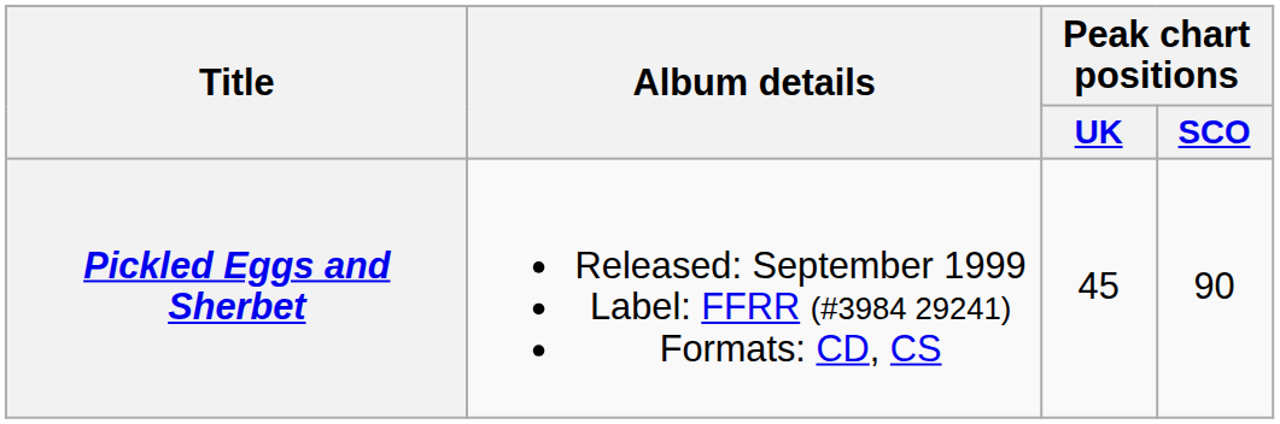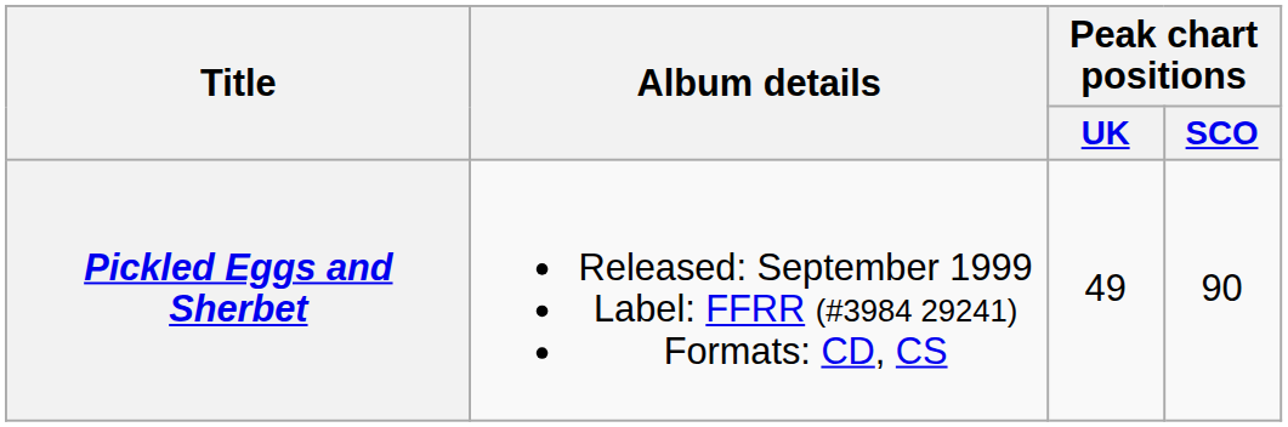Pickled Eggs and Sherbet | Peak chart positions / UK: 45 -> 49
